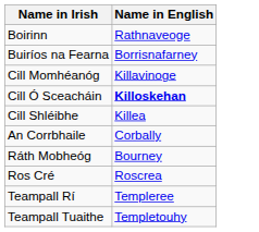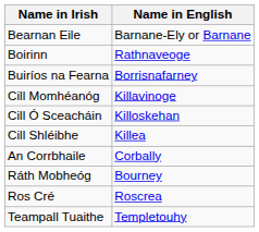+ row: Bearnan Eile | Barnane-Ely or Barnane
Cill Ó Sceacháin | Name in English: bold -> normal
- row: Teampall Rí | Templeree
